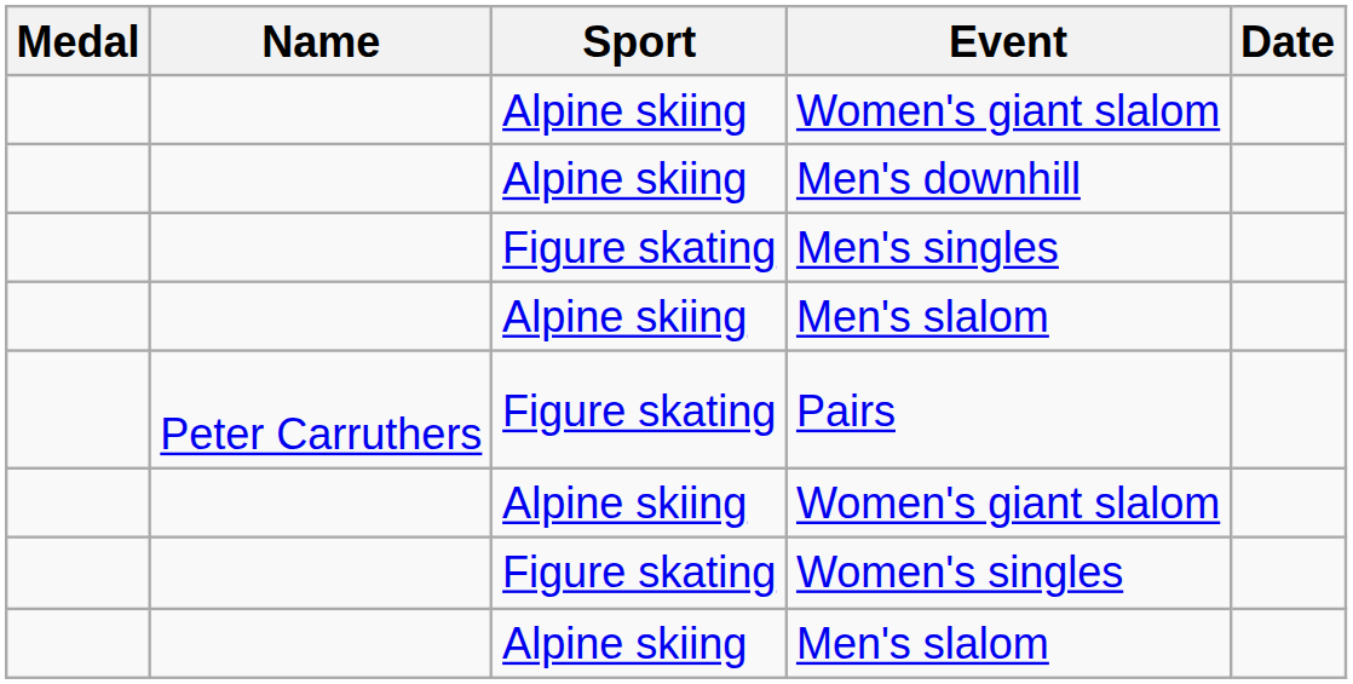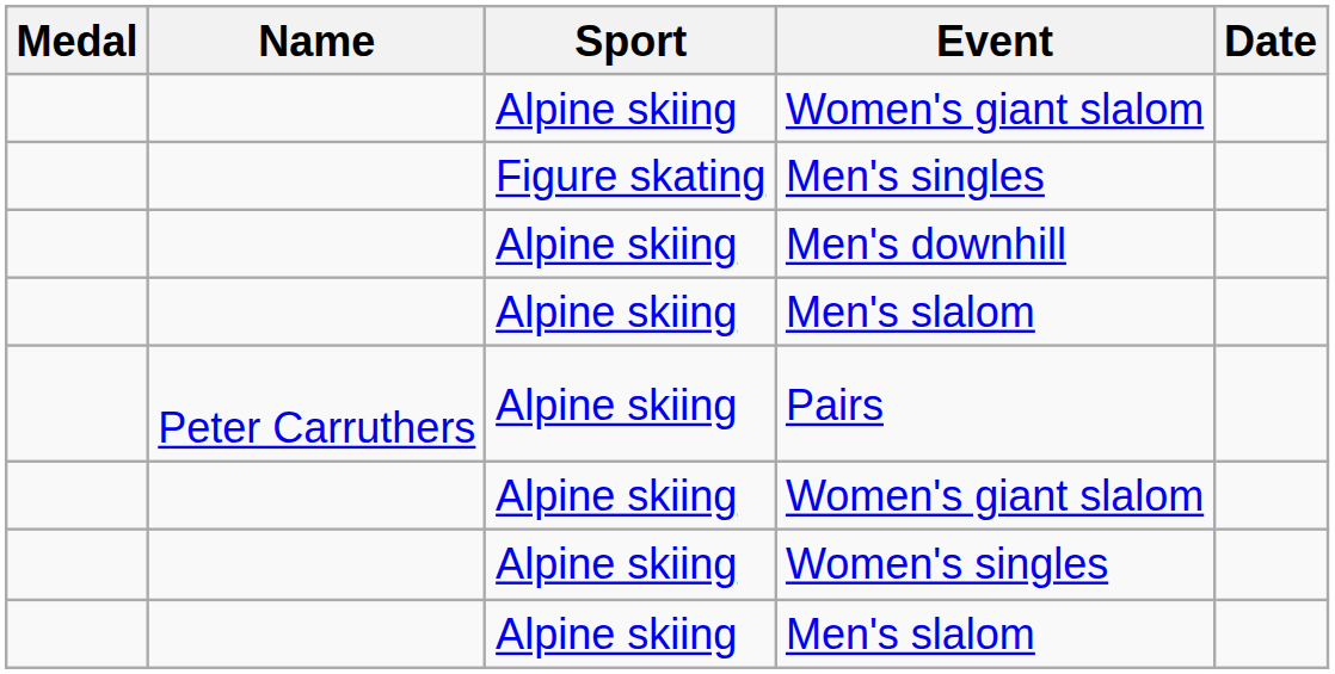rows swapped: Men's downhill <-> Men's singles
Pairs | Sport: Figure skating -> Alpine skiing
Women's singles | Sport: Figure skating -> Alpine skiing
